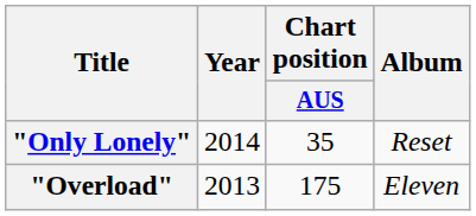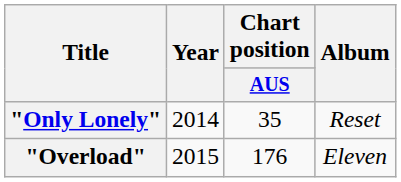"Overload" | Year: 2013 -> 2015
"Overload" | Chart position / AUS: 175 -> 176
